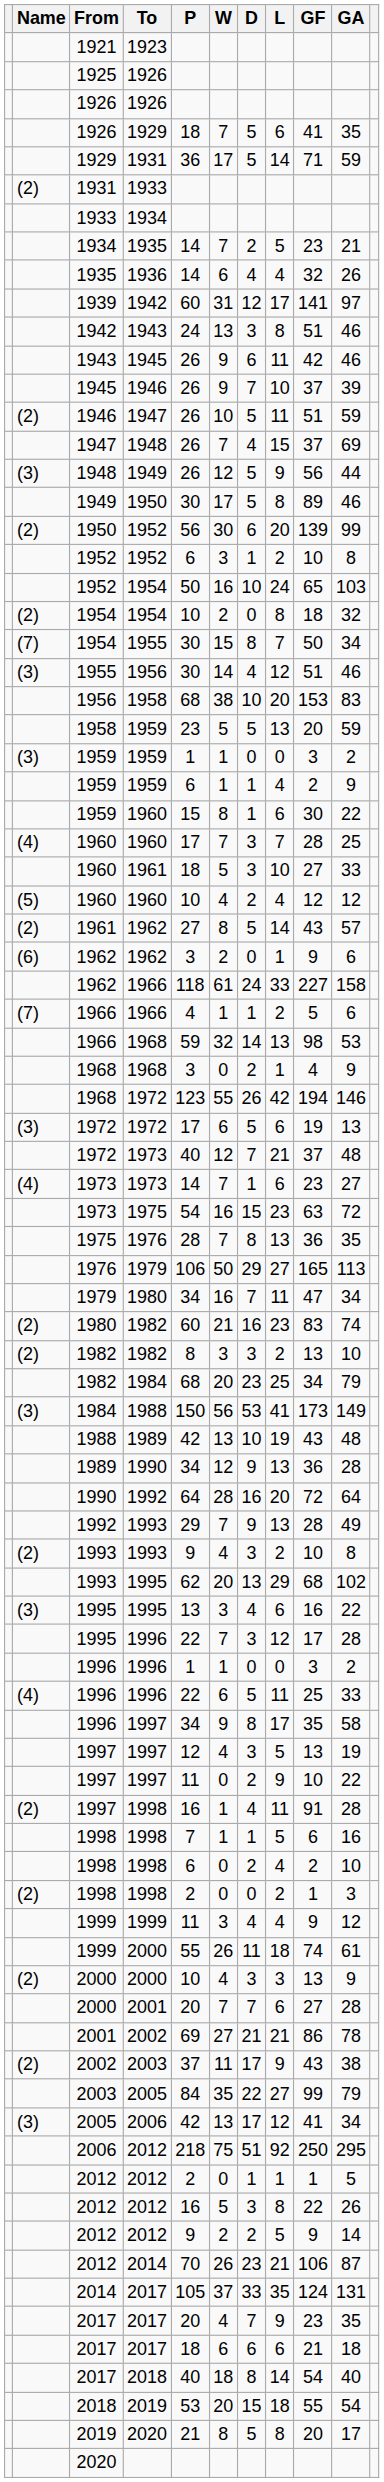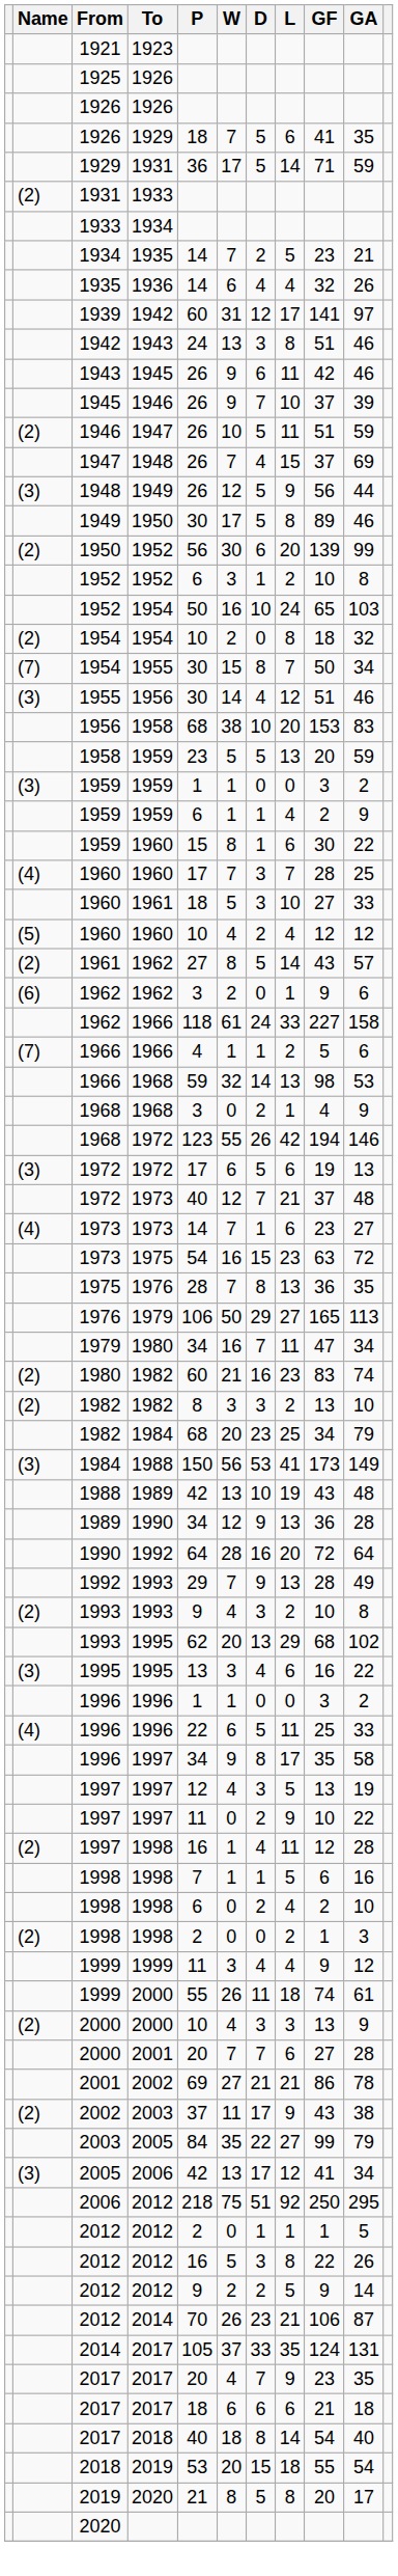- row: 1995 | 1996 | 22 | 7 | 3 | 12 | 17 | 28
1997 / 1998 | GF: 91 -> 12
